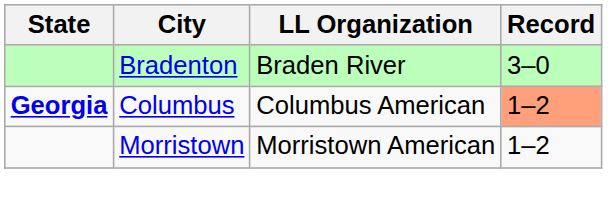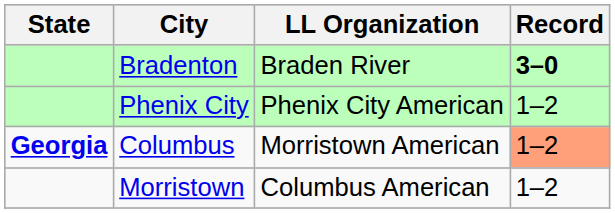Bradenton | Record: normal -> bold
+ row: Phenix City | Phenix City American | 1–2
Columbus | LL Organization: Columbus American -> Morristown American
Morristown | LL Organization: Morristown American -> Columbus American
